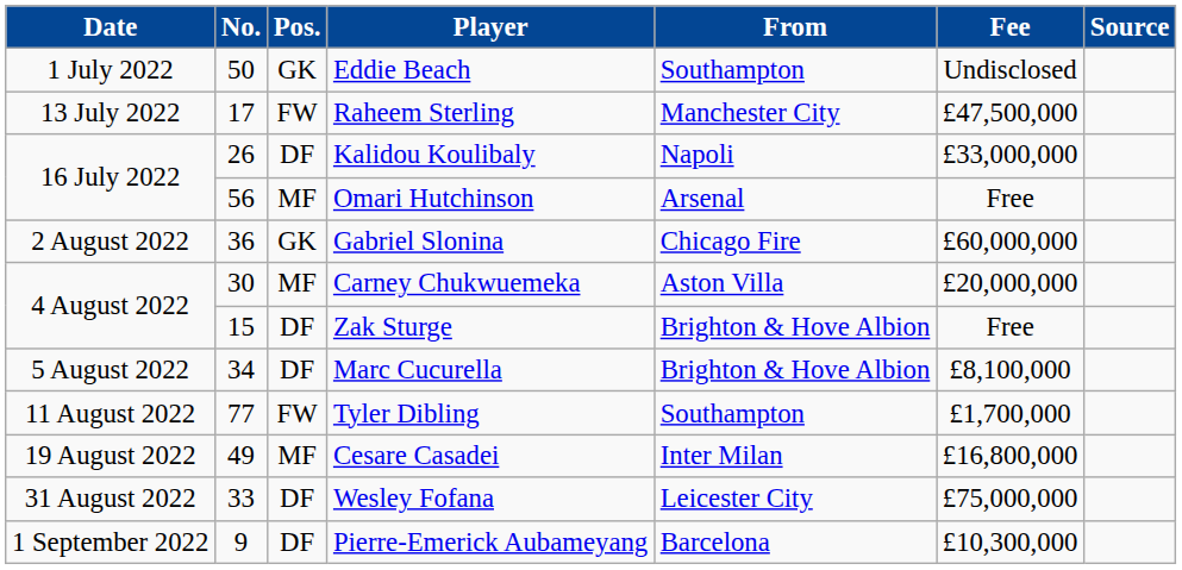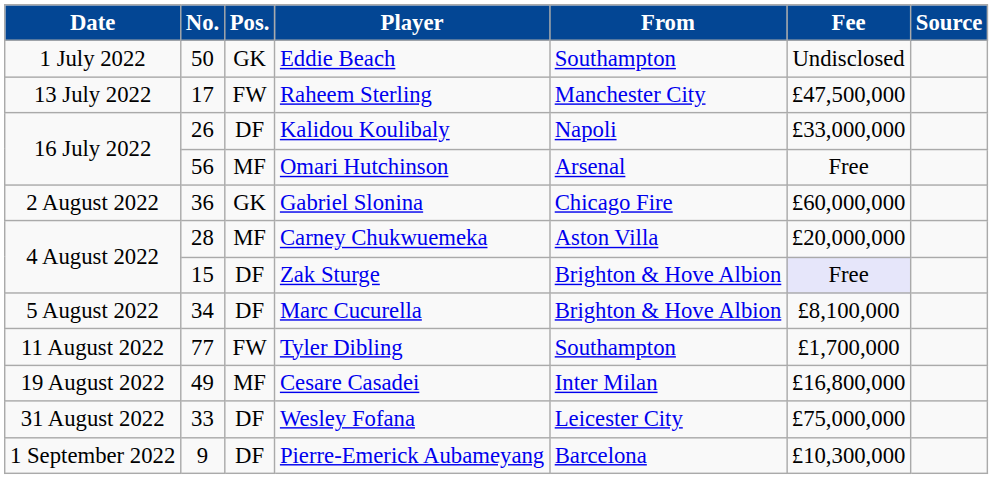Carney Chukwuemeka | No.: 30 -> 28
Zak Sturge | Fee: no background -> lavender background
